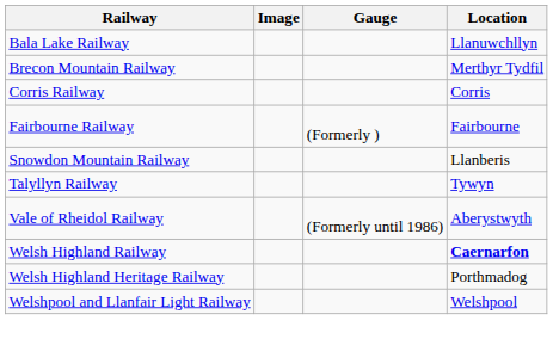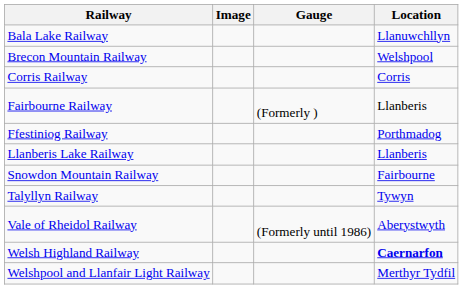Brecon Mountain Railway | Location: Merthyr Tydfil -> Welshpool
Fairbourne Railway | Location: Fairbourne -> Llanberis
+ row: Ffestiniog Railway | Porthmadog
+ row: Llanberis Lake Railway | Llanberis
Snowdon Mountain Railway | Location: Llanberis -> Fairbourne
- row: Welsh Highland Heritage Railway | Porthmadog
Welshpool and Llanfair Light Railway | Location: Welshpool -> Merthyr Tydfil
